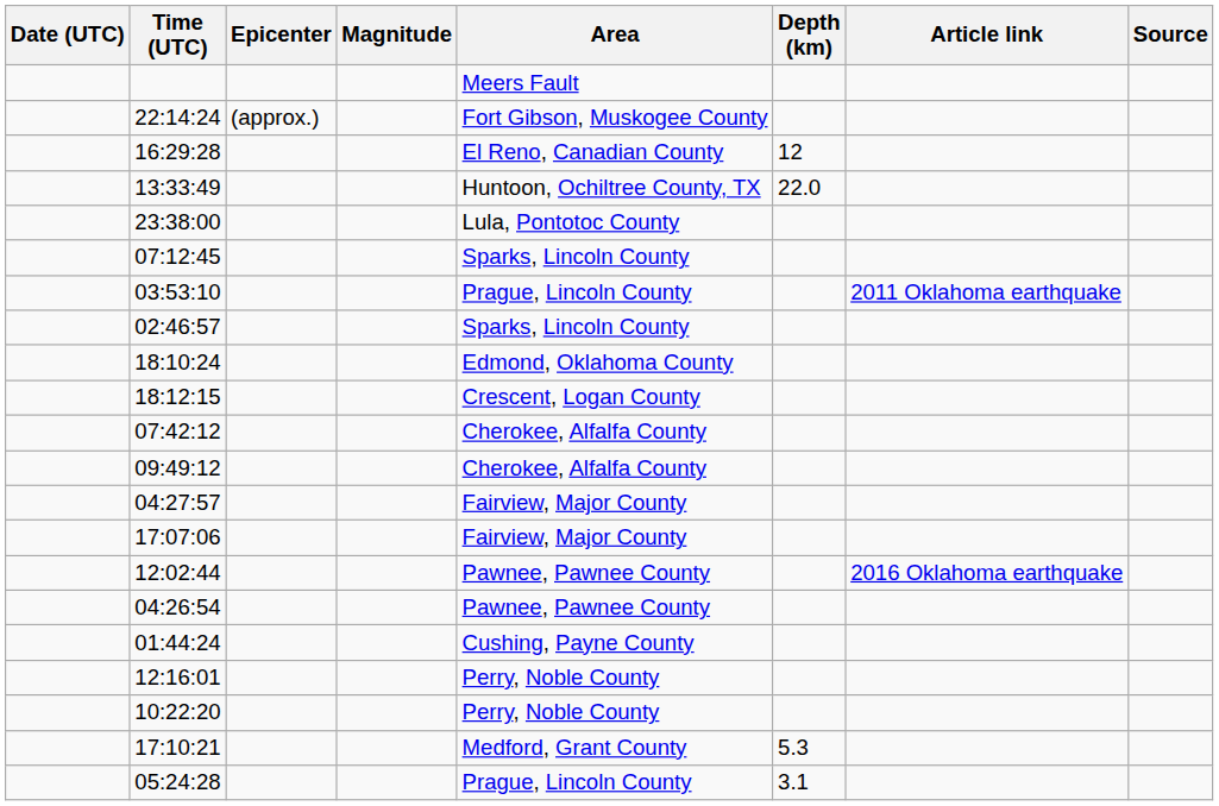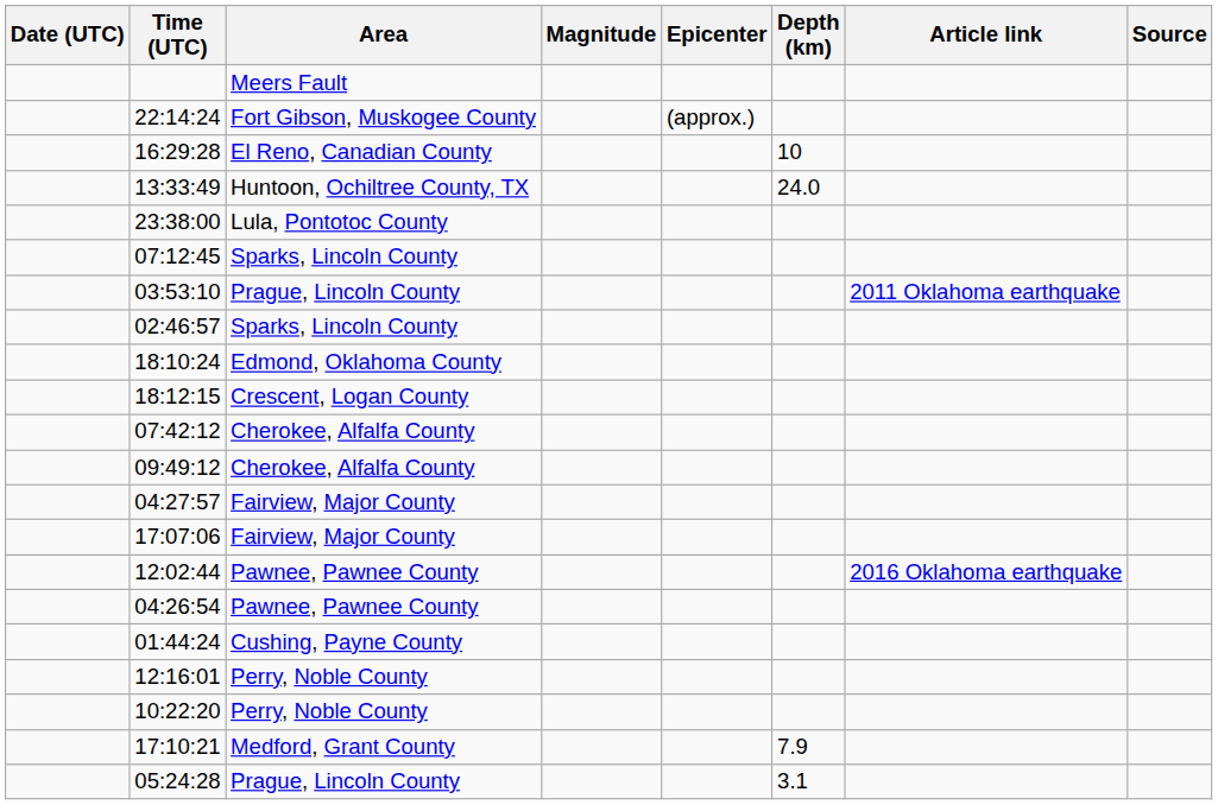columns swapped: Area <-> Epicenter
16:29:28 | Depth (km): 12 -> 10
13:33:49 | Depth (km): 22.0 -> 24.0
17:10:21 | Depth (km): 5.3 -> 7.9
